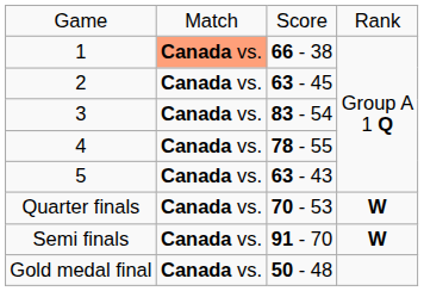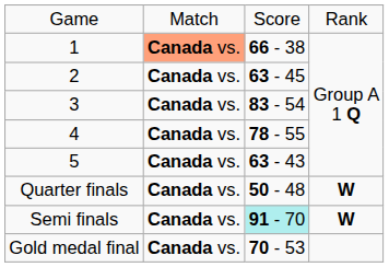Quarter finals | column 3: 70 - 53 -> 50 - 48
Semi finals | column 3: no background -> paleturquoise background
Gold medal final | column 3: 50 - 48 -> 70 - 53
